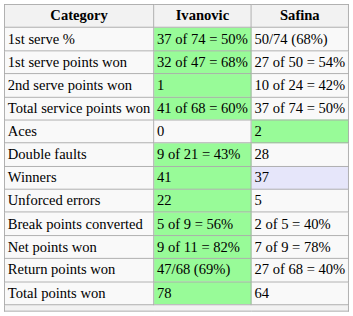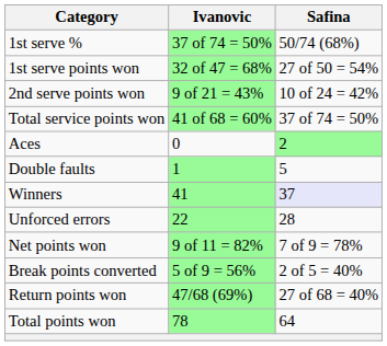2nd serve points won | Ivanovic: 1 -> 9 of 21 = 43%
Double faults | Ivanovic: 9 of 21 = 43% -> 1
Double faults | Safina: 28 -> 5
Unforced errors | Safina: 5 -> 28
rows swapped: Net points won <-> Break points converted
